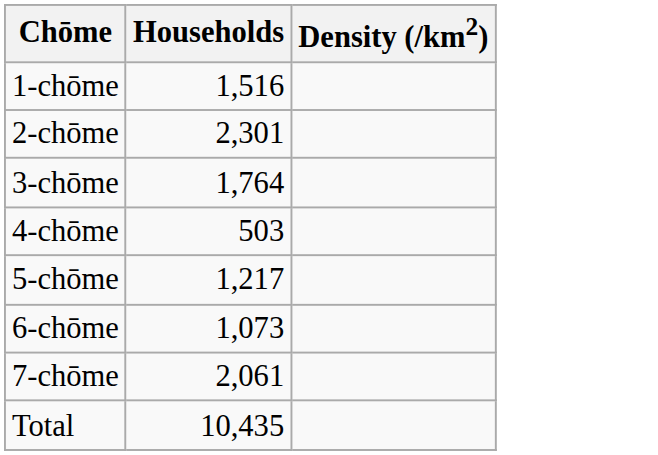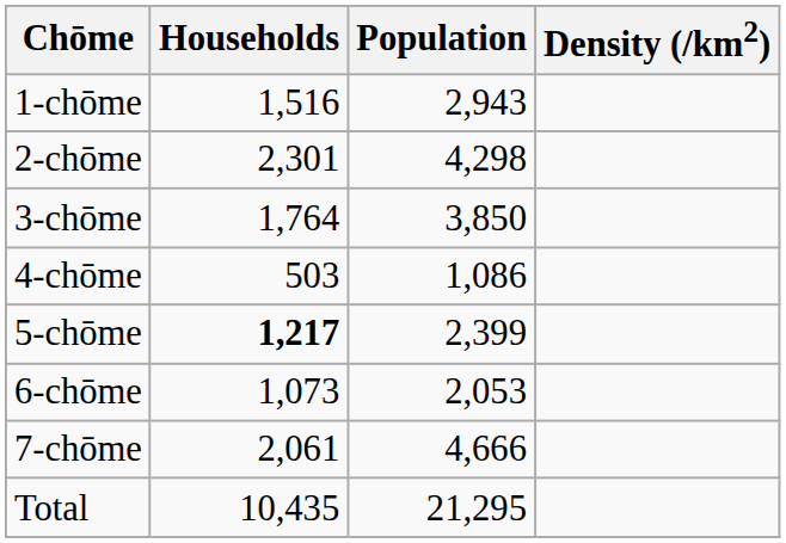+ column: Population | 2,943 | 4,298 | 3,850 | 1,086 | 2,399 | 2,053 | 4,666 | 21,295
5-chōme | Households: normal -> bold
